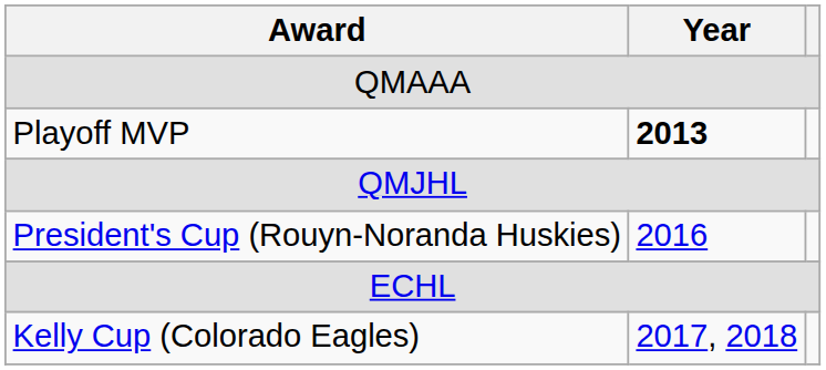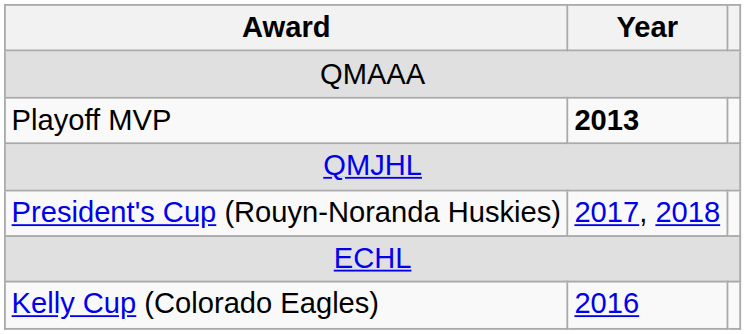President's Cup (Rouyn-Noranda Huskies) | Year: 2016 -> 2017, 2018
Kelly Cup (Colorado Eagles) | Year: 2017, 2018 -> 2016
